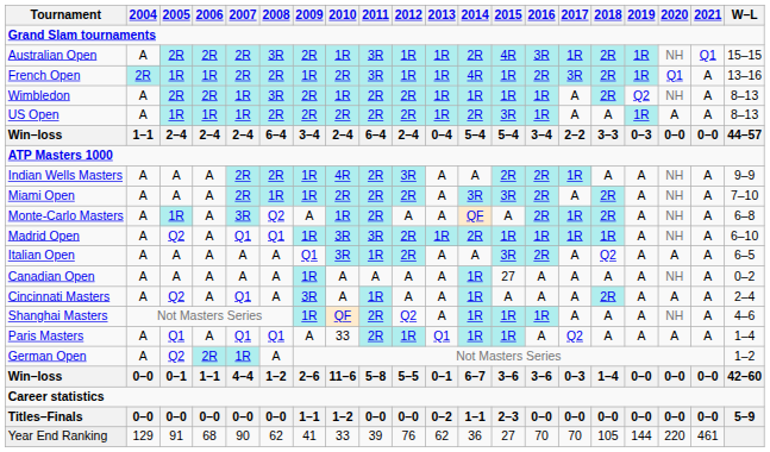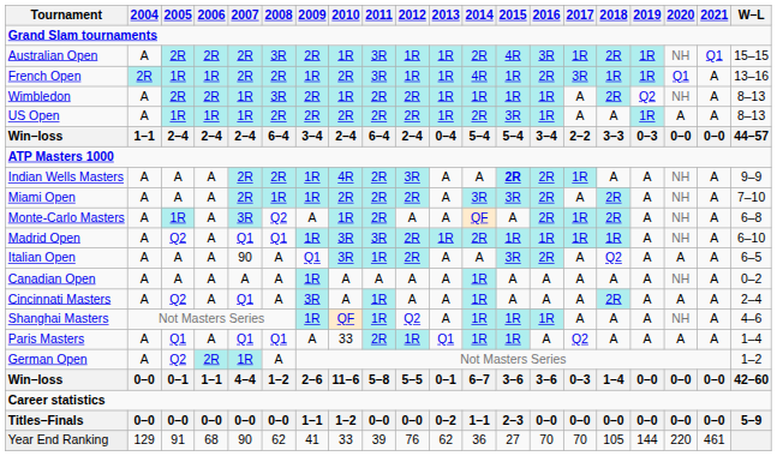French Open | 2018: 2R -> 1R
Indian Wells Masters | 2015: normal -> bold
Italian Open | 2007: A -> 90
Canadian Open | 2015: 27 -> A
Shanghai Masters | 2011: 2R -> 1R
